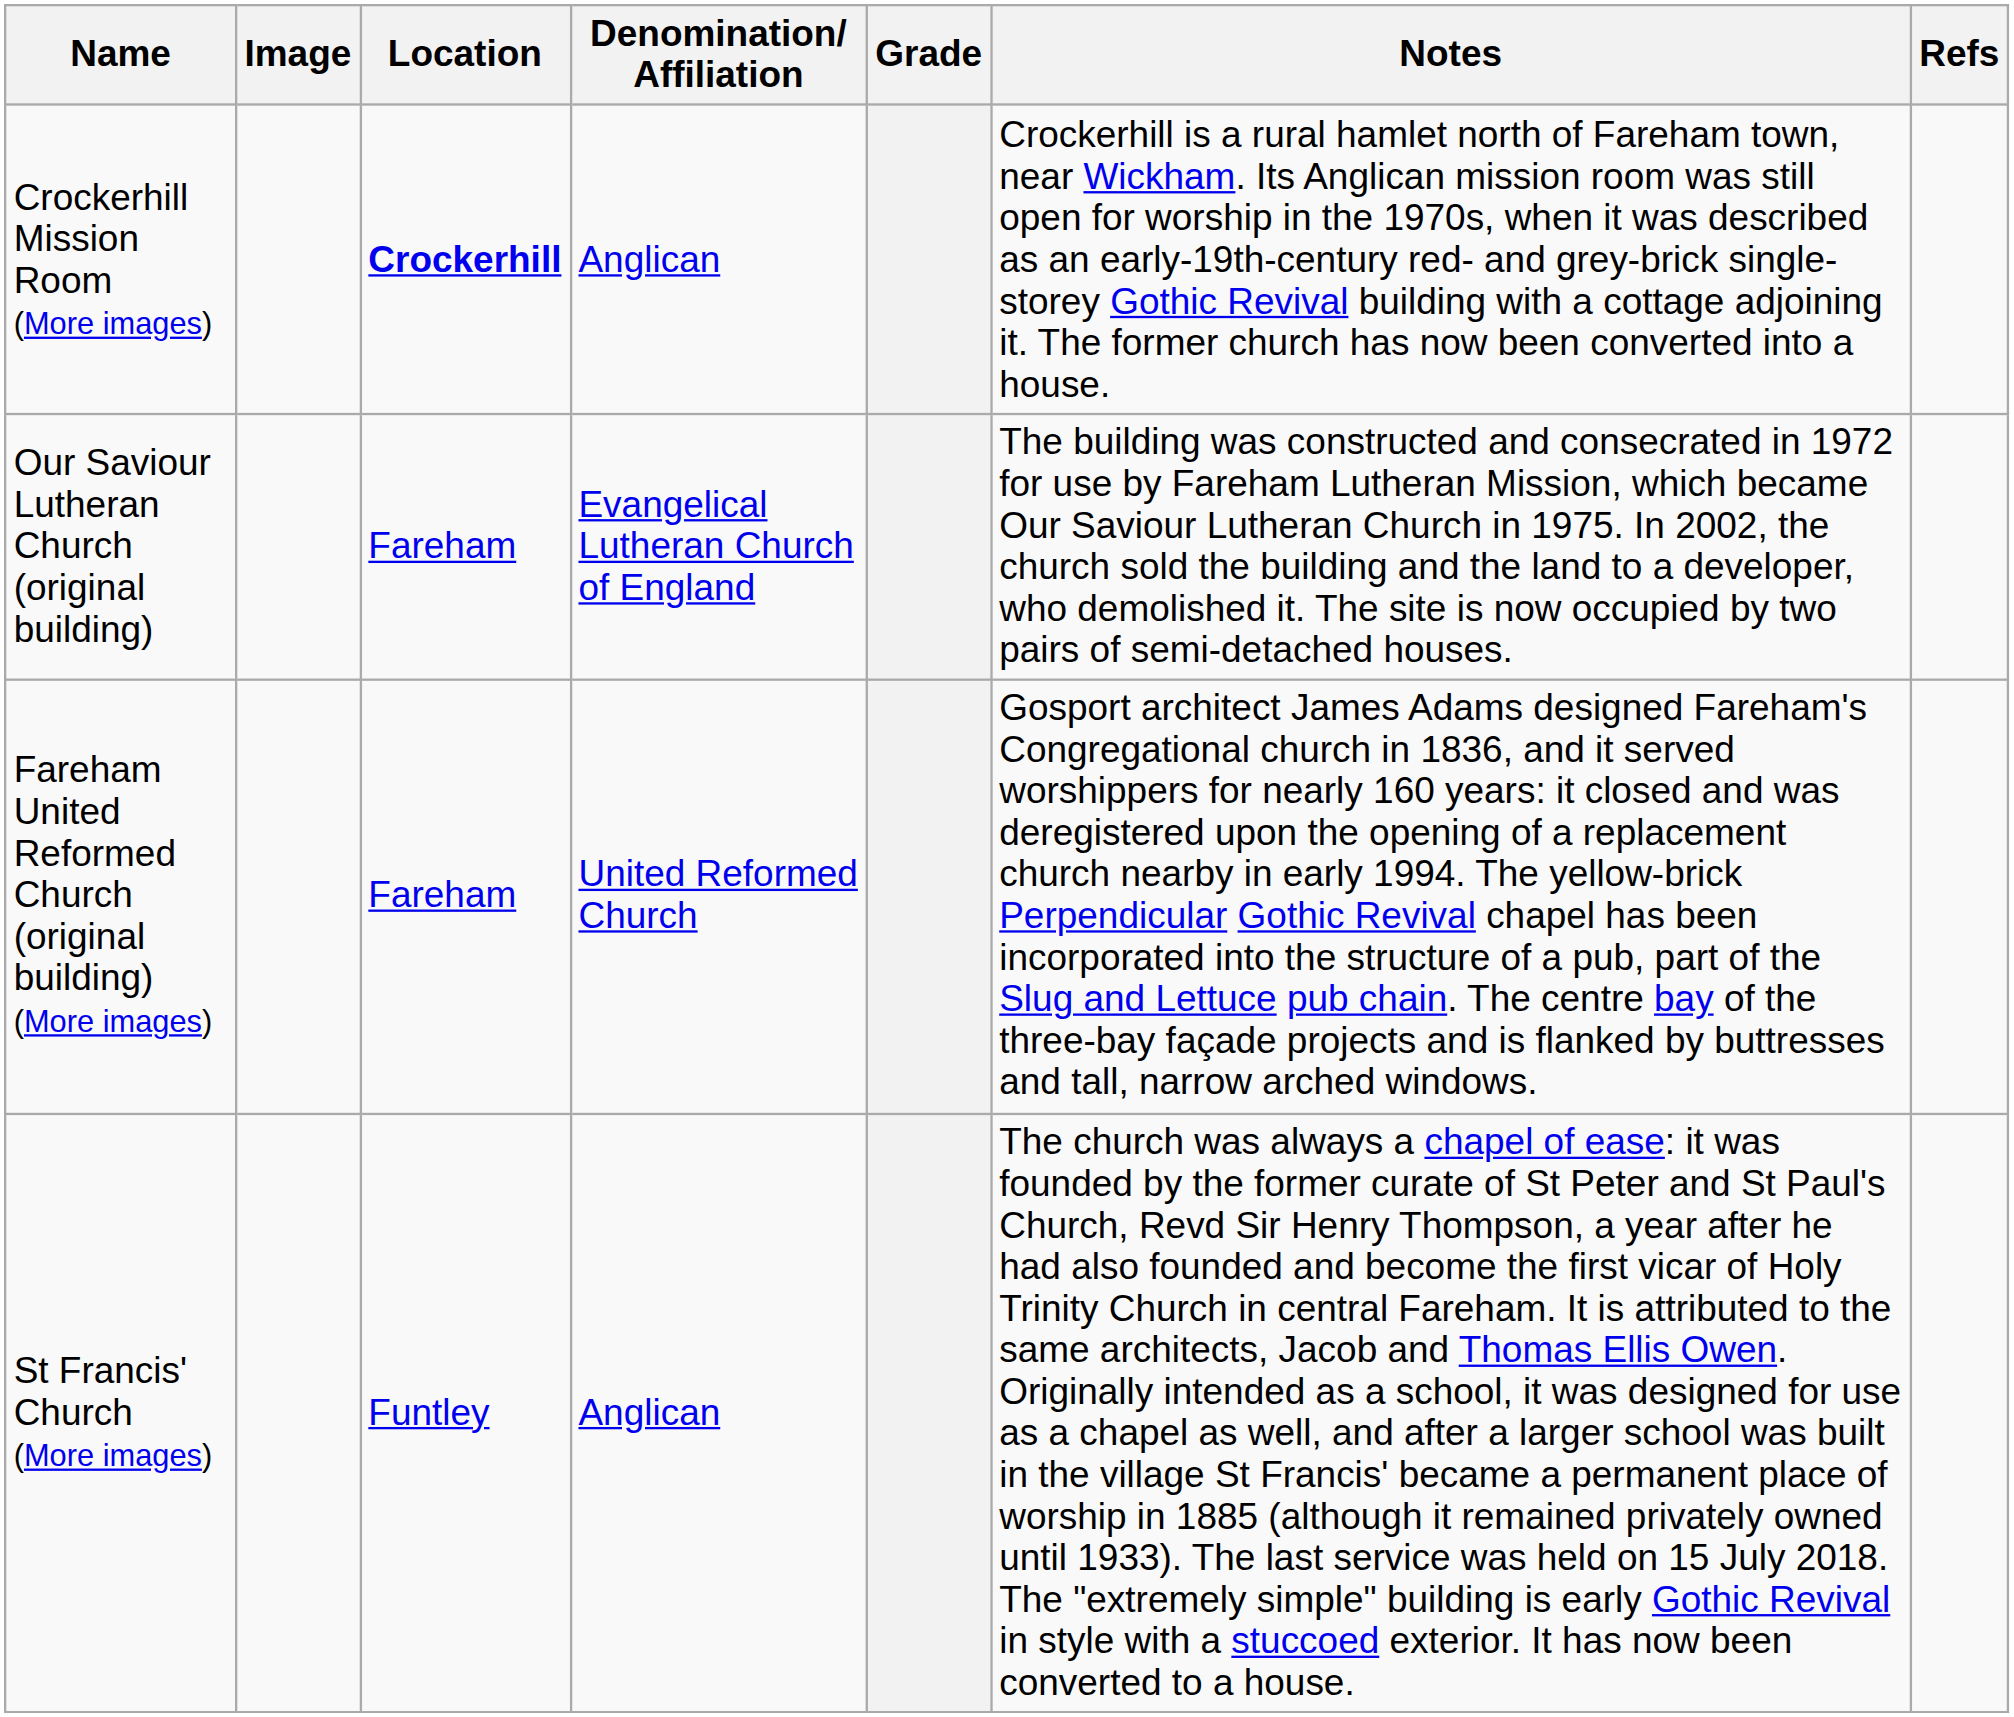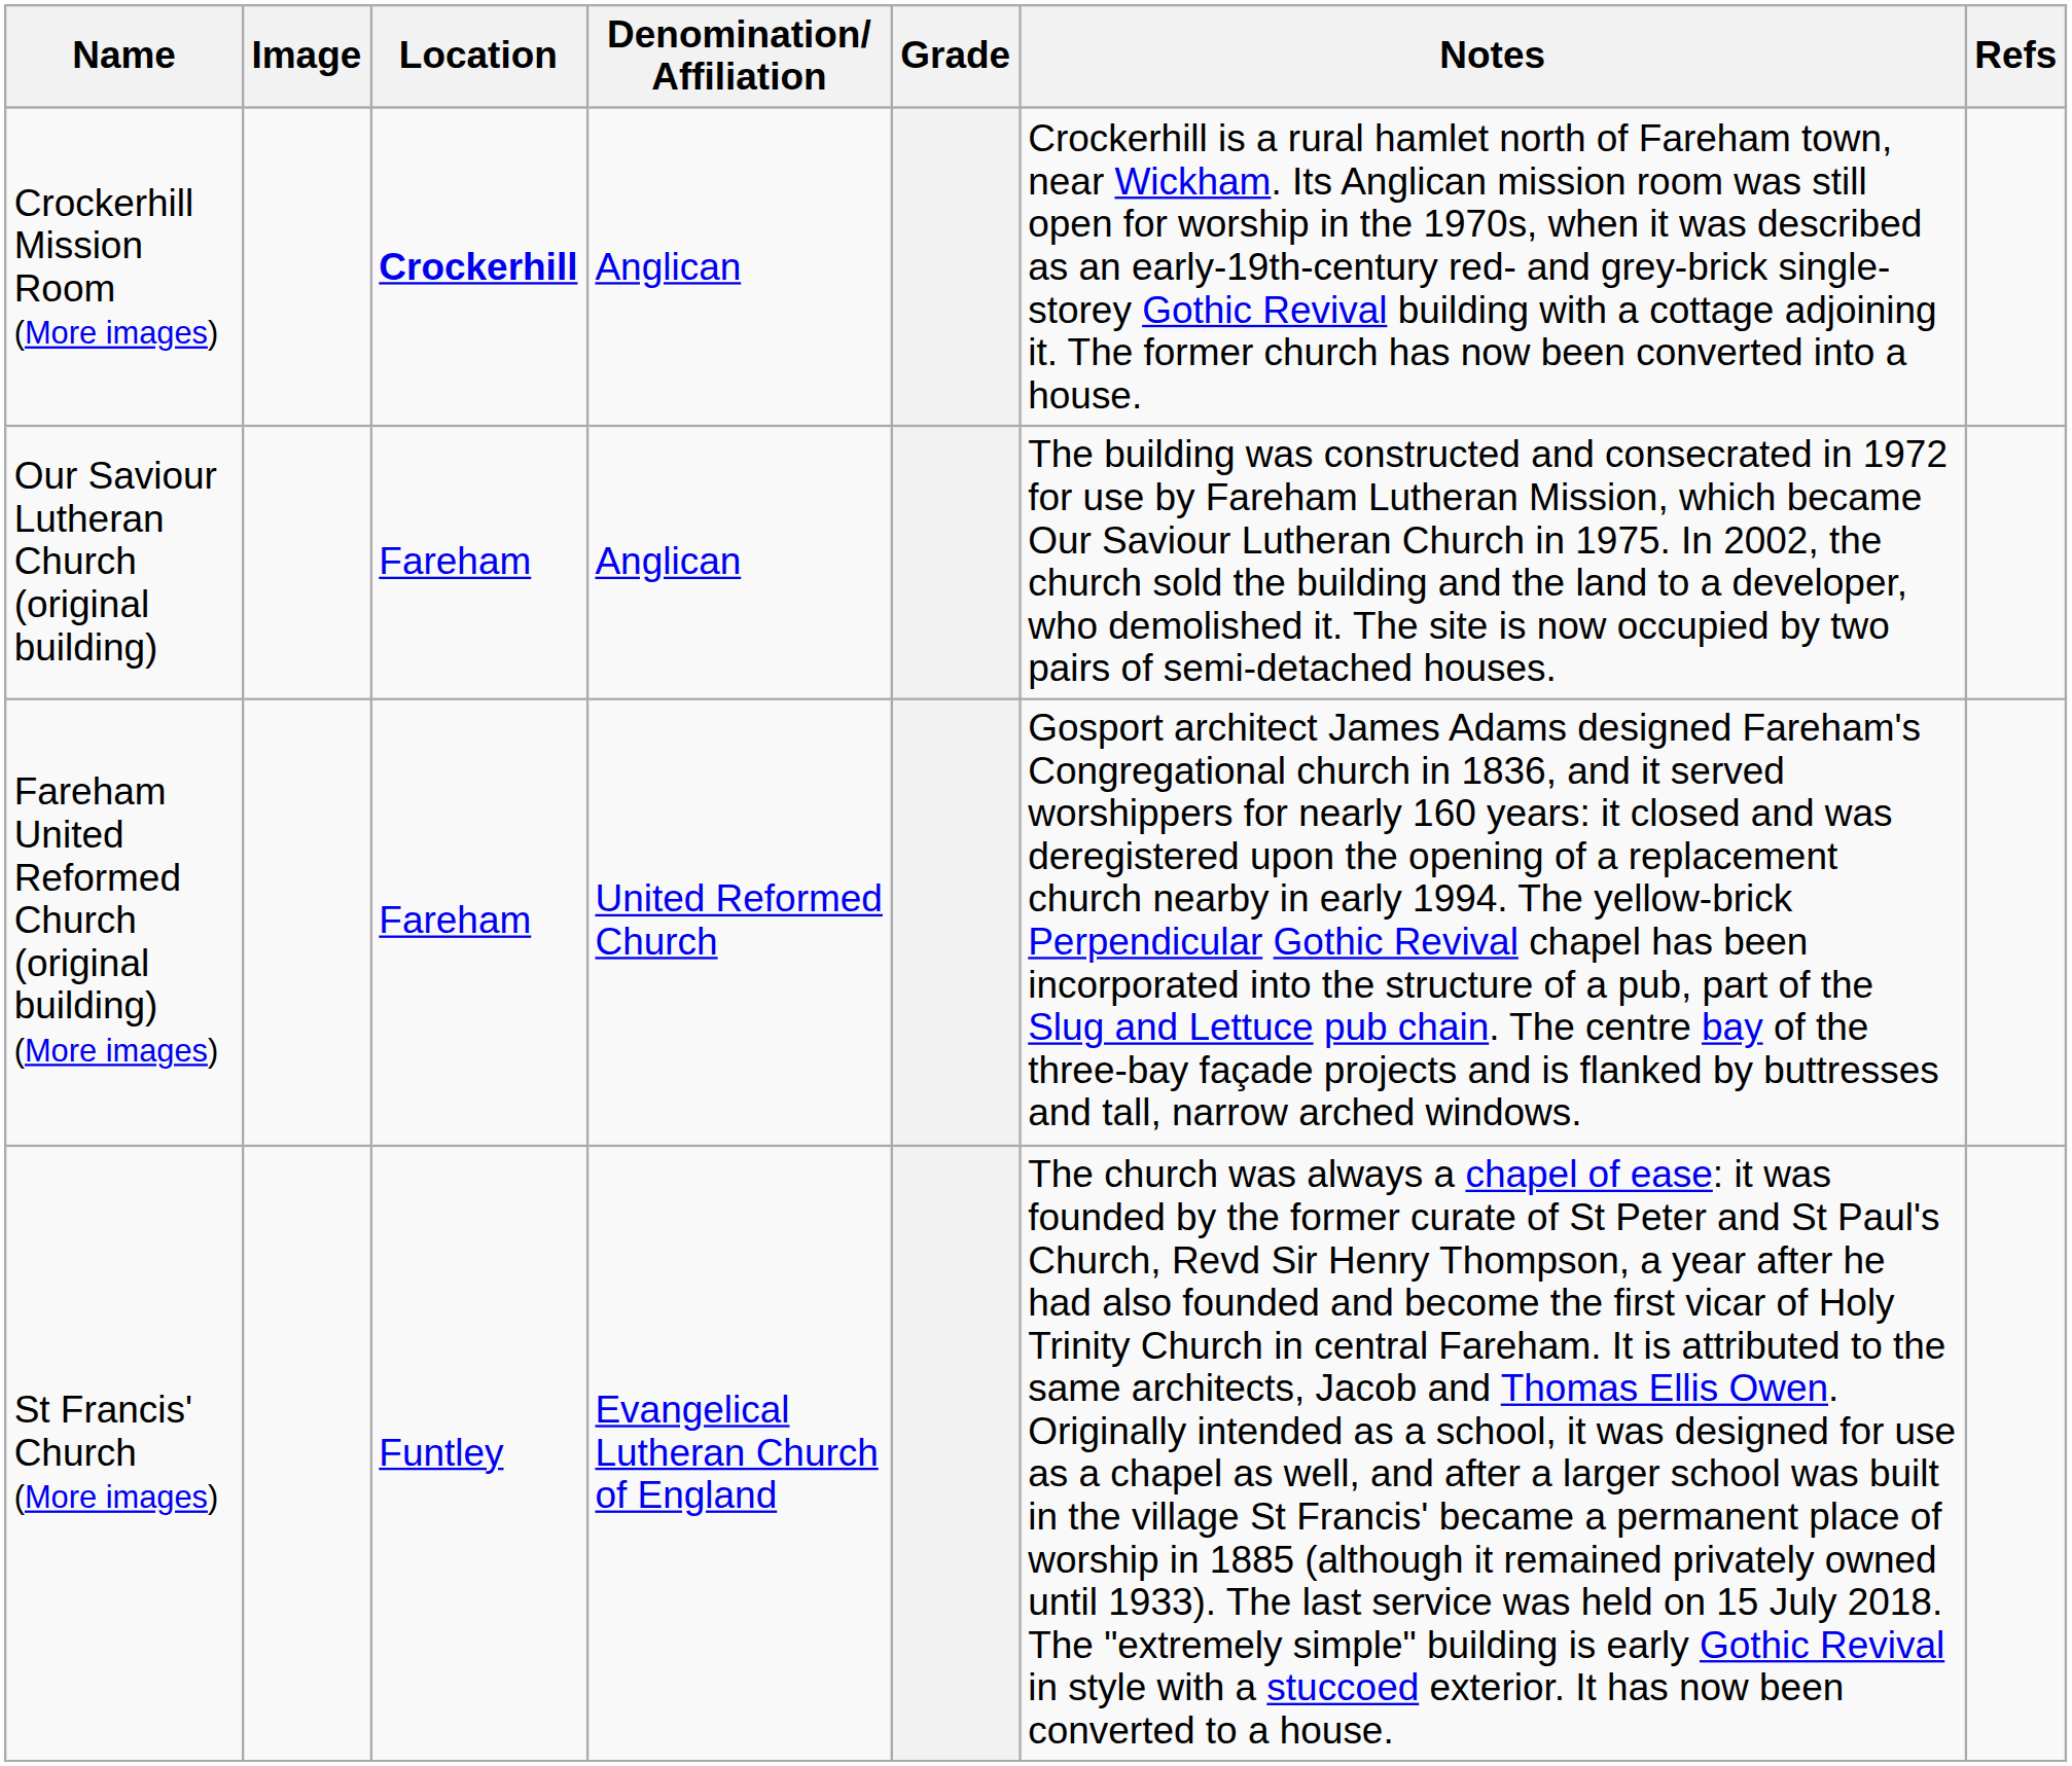Our Saviour Lutheran Church (original building) | Denomination/ Affiliation: Evangelical Lutheran Church of England -> Anglican
St Francis' Church (More images) | Denomination/ Affiliation: Anglican -> Evangelical Lutheran Church of England
